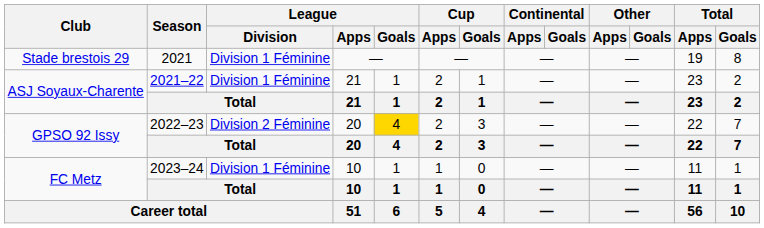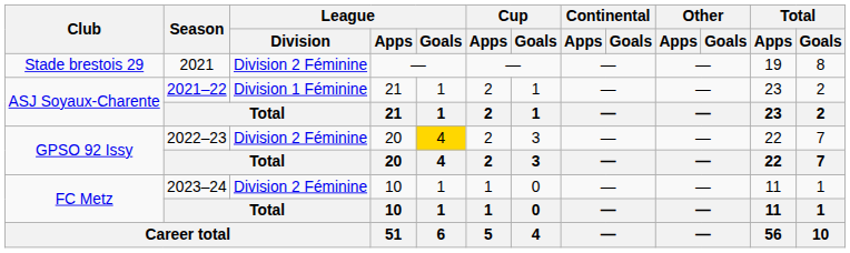Stade brestois 29 | League / Division: Division 1 Féminine -> Division 2 Féminine
FC Metz / 2023–24 | League / Division: Division 1 Féminine -> Division 2 Féminine
